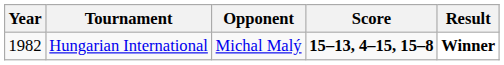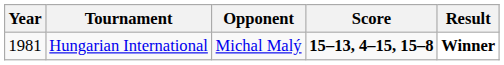Hungarian International | Year: 1982 -> 1981
